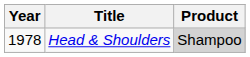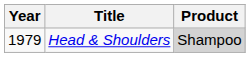Head & Shoulders | Year: 1978 -> 1979
